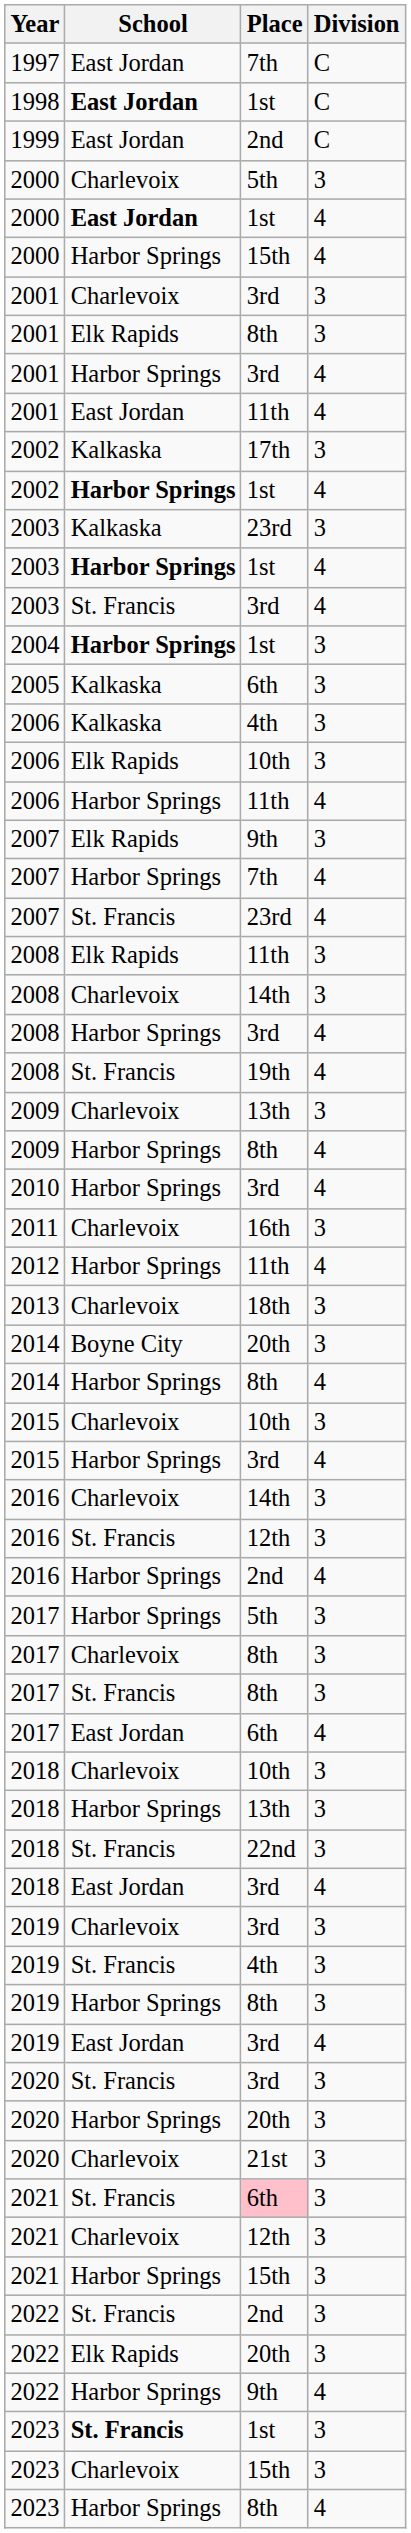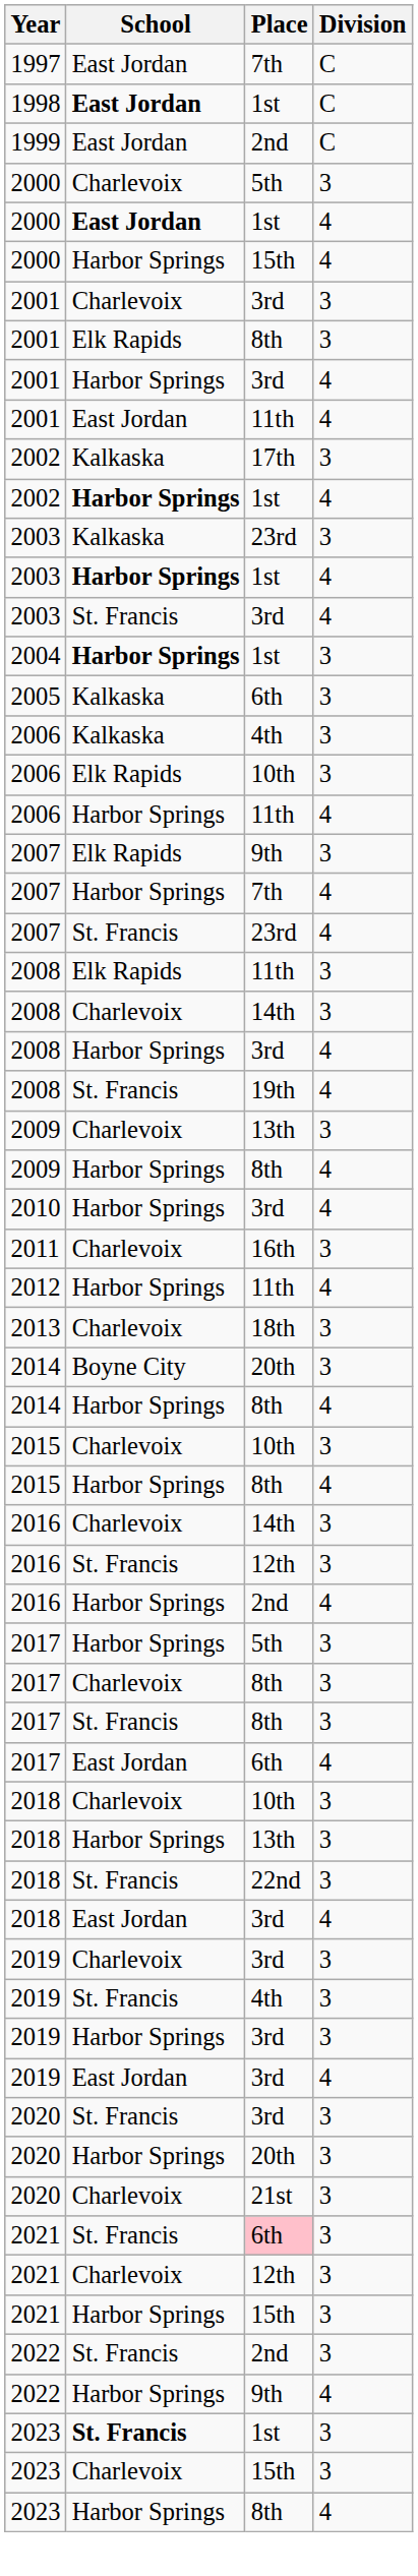2015 / Harbor Springs | Place: 3rd -> 8th
2019 / Harbor Springs | Place: 8th -> 3rd
- row: 2022 | Elk Rapids | 20th | 3
